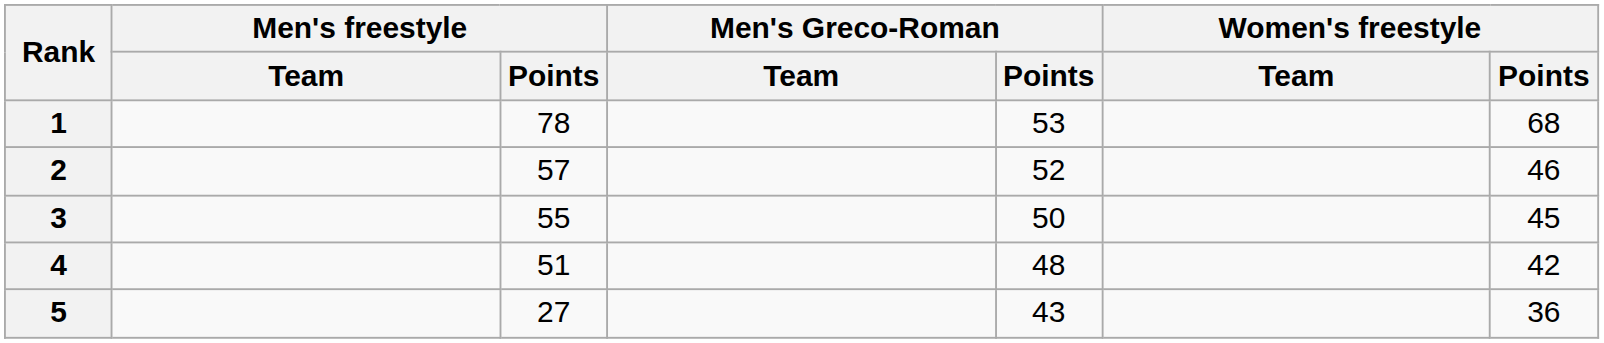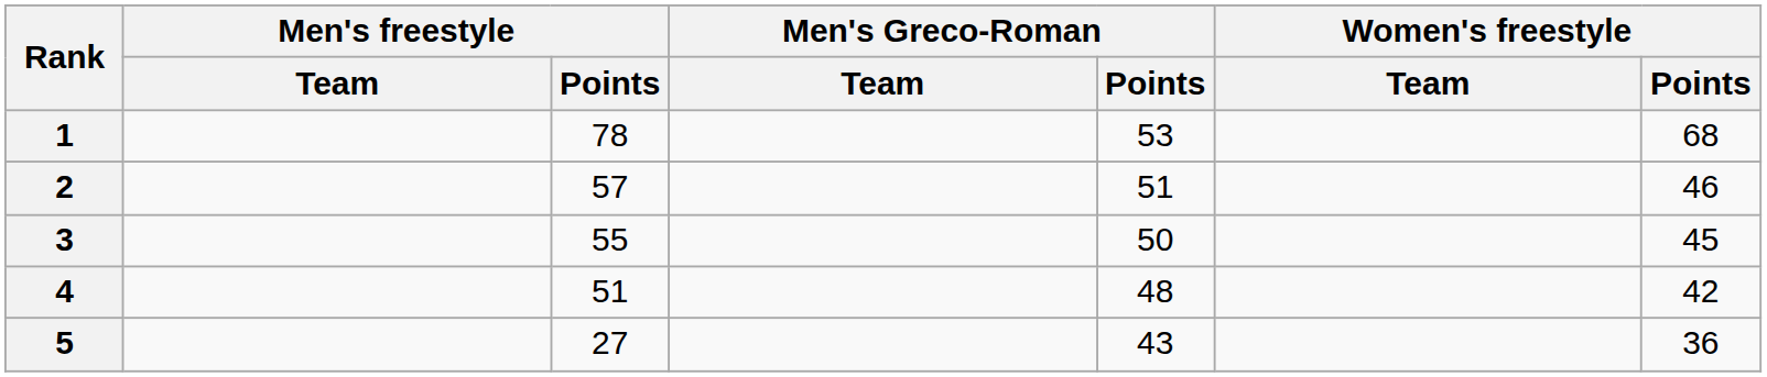2 | Men's Greco-Roman / Points: 52 -> 51
